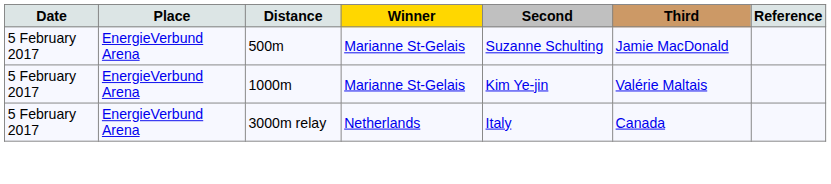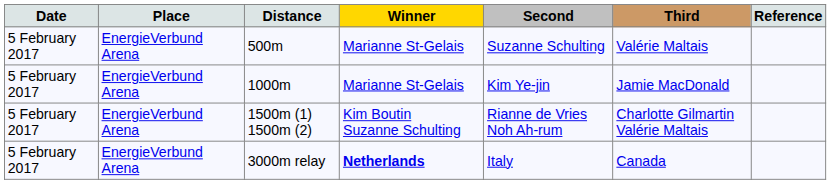500m | Third: Jamie MacDonald -> Valérie Maltais
1000m | Third: Valérie Maltais -> Jamie MacDonald
+ row: 5 February 2017 | EnergieVerbund Arena | 1500m (1) 1500m (2) | Kim Boutin Suzanne Schulting | Rianne de Vries Noh Ah-rum | Charlotte Gilmartin Valérie Maltais
3000m relay | Winner: normal -> bold
